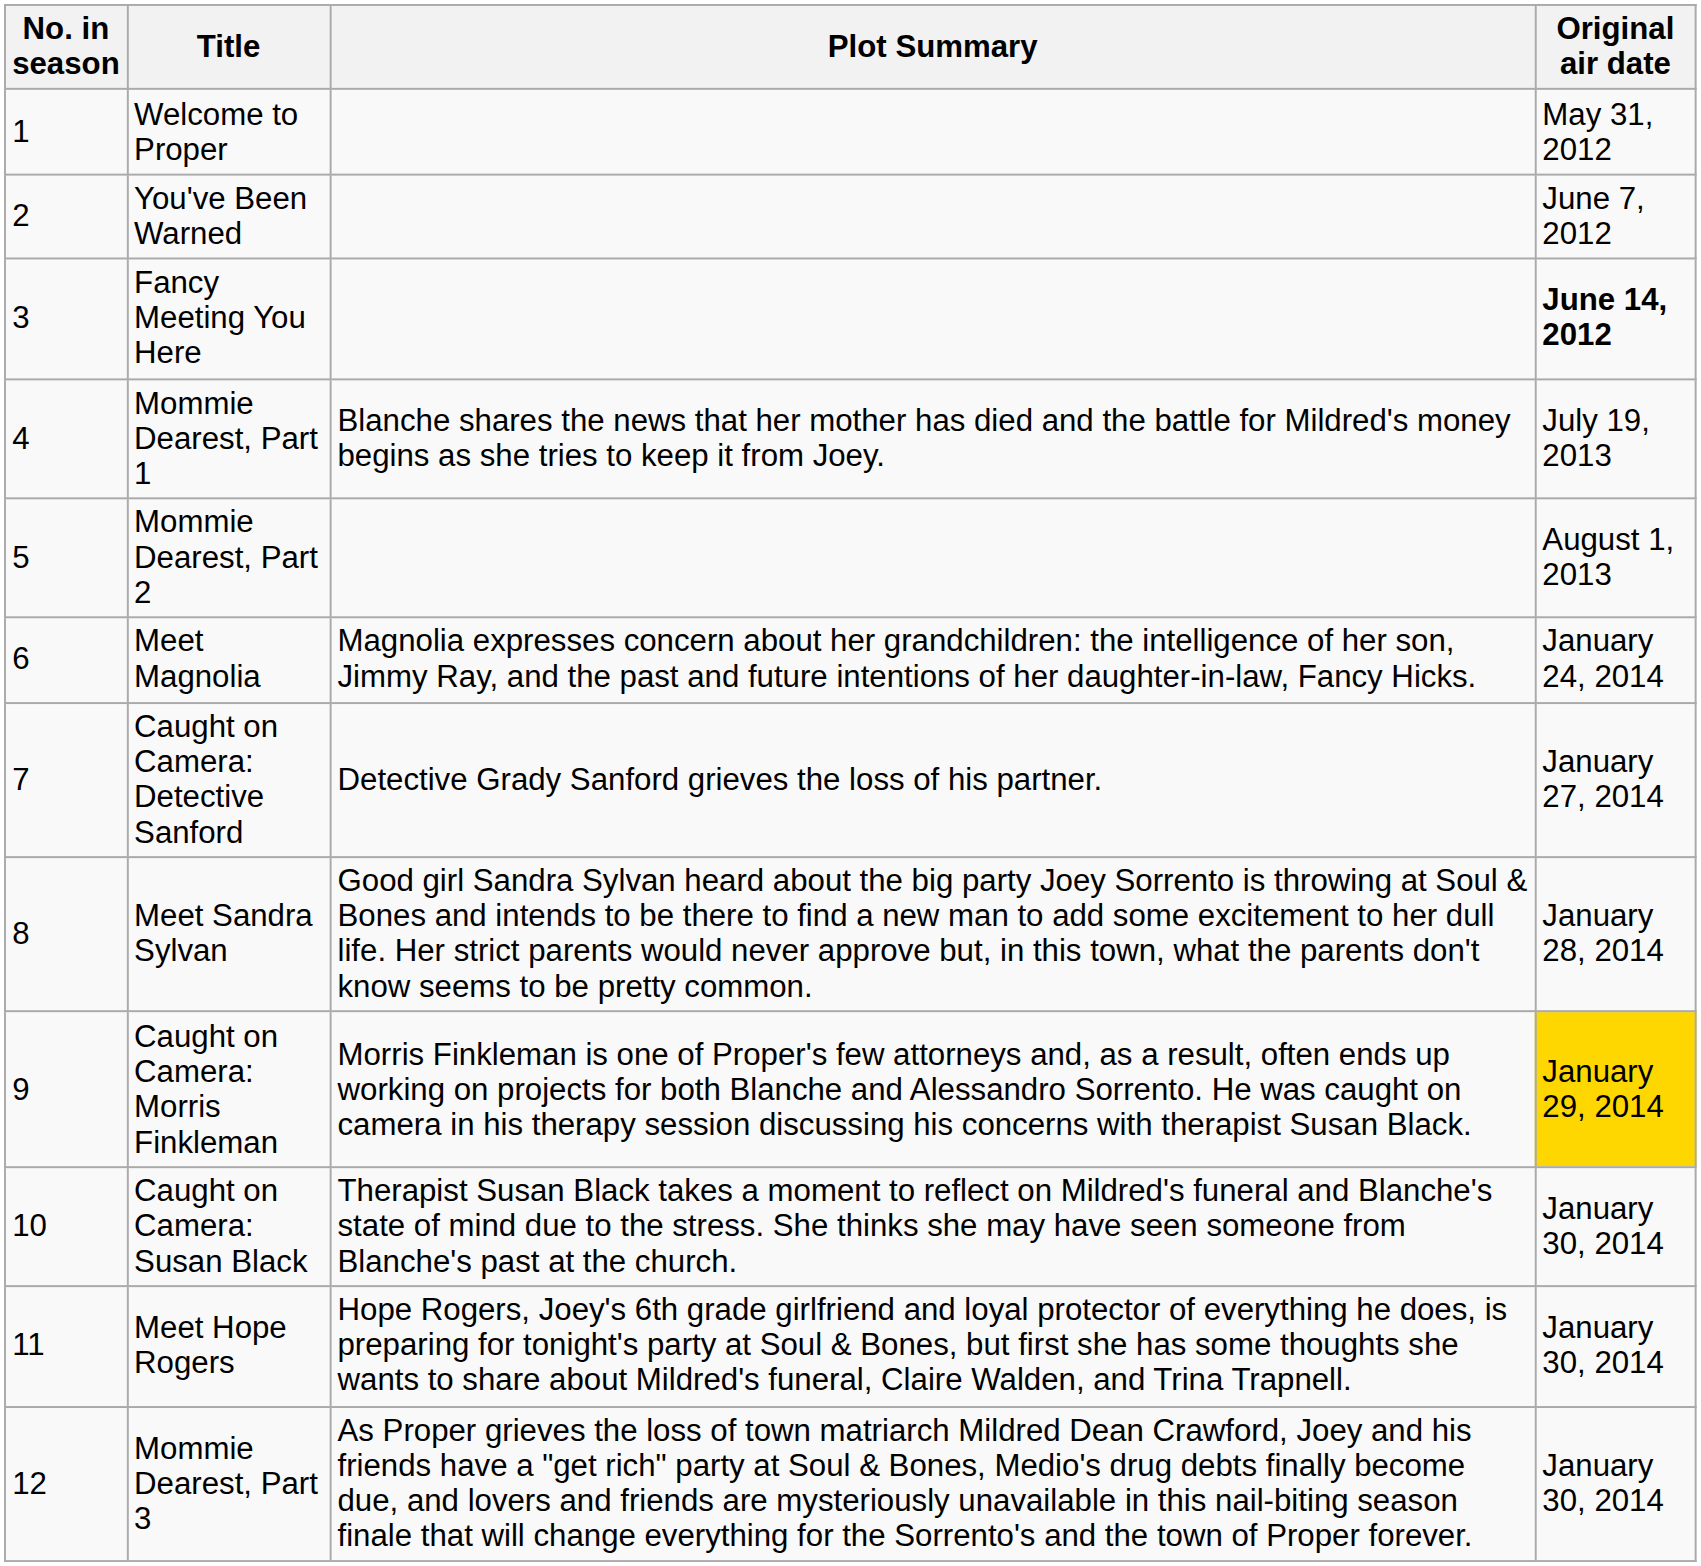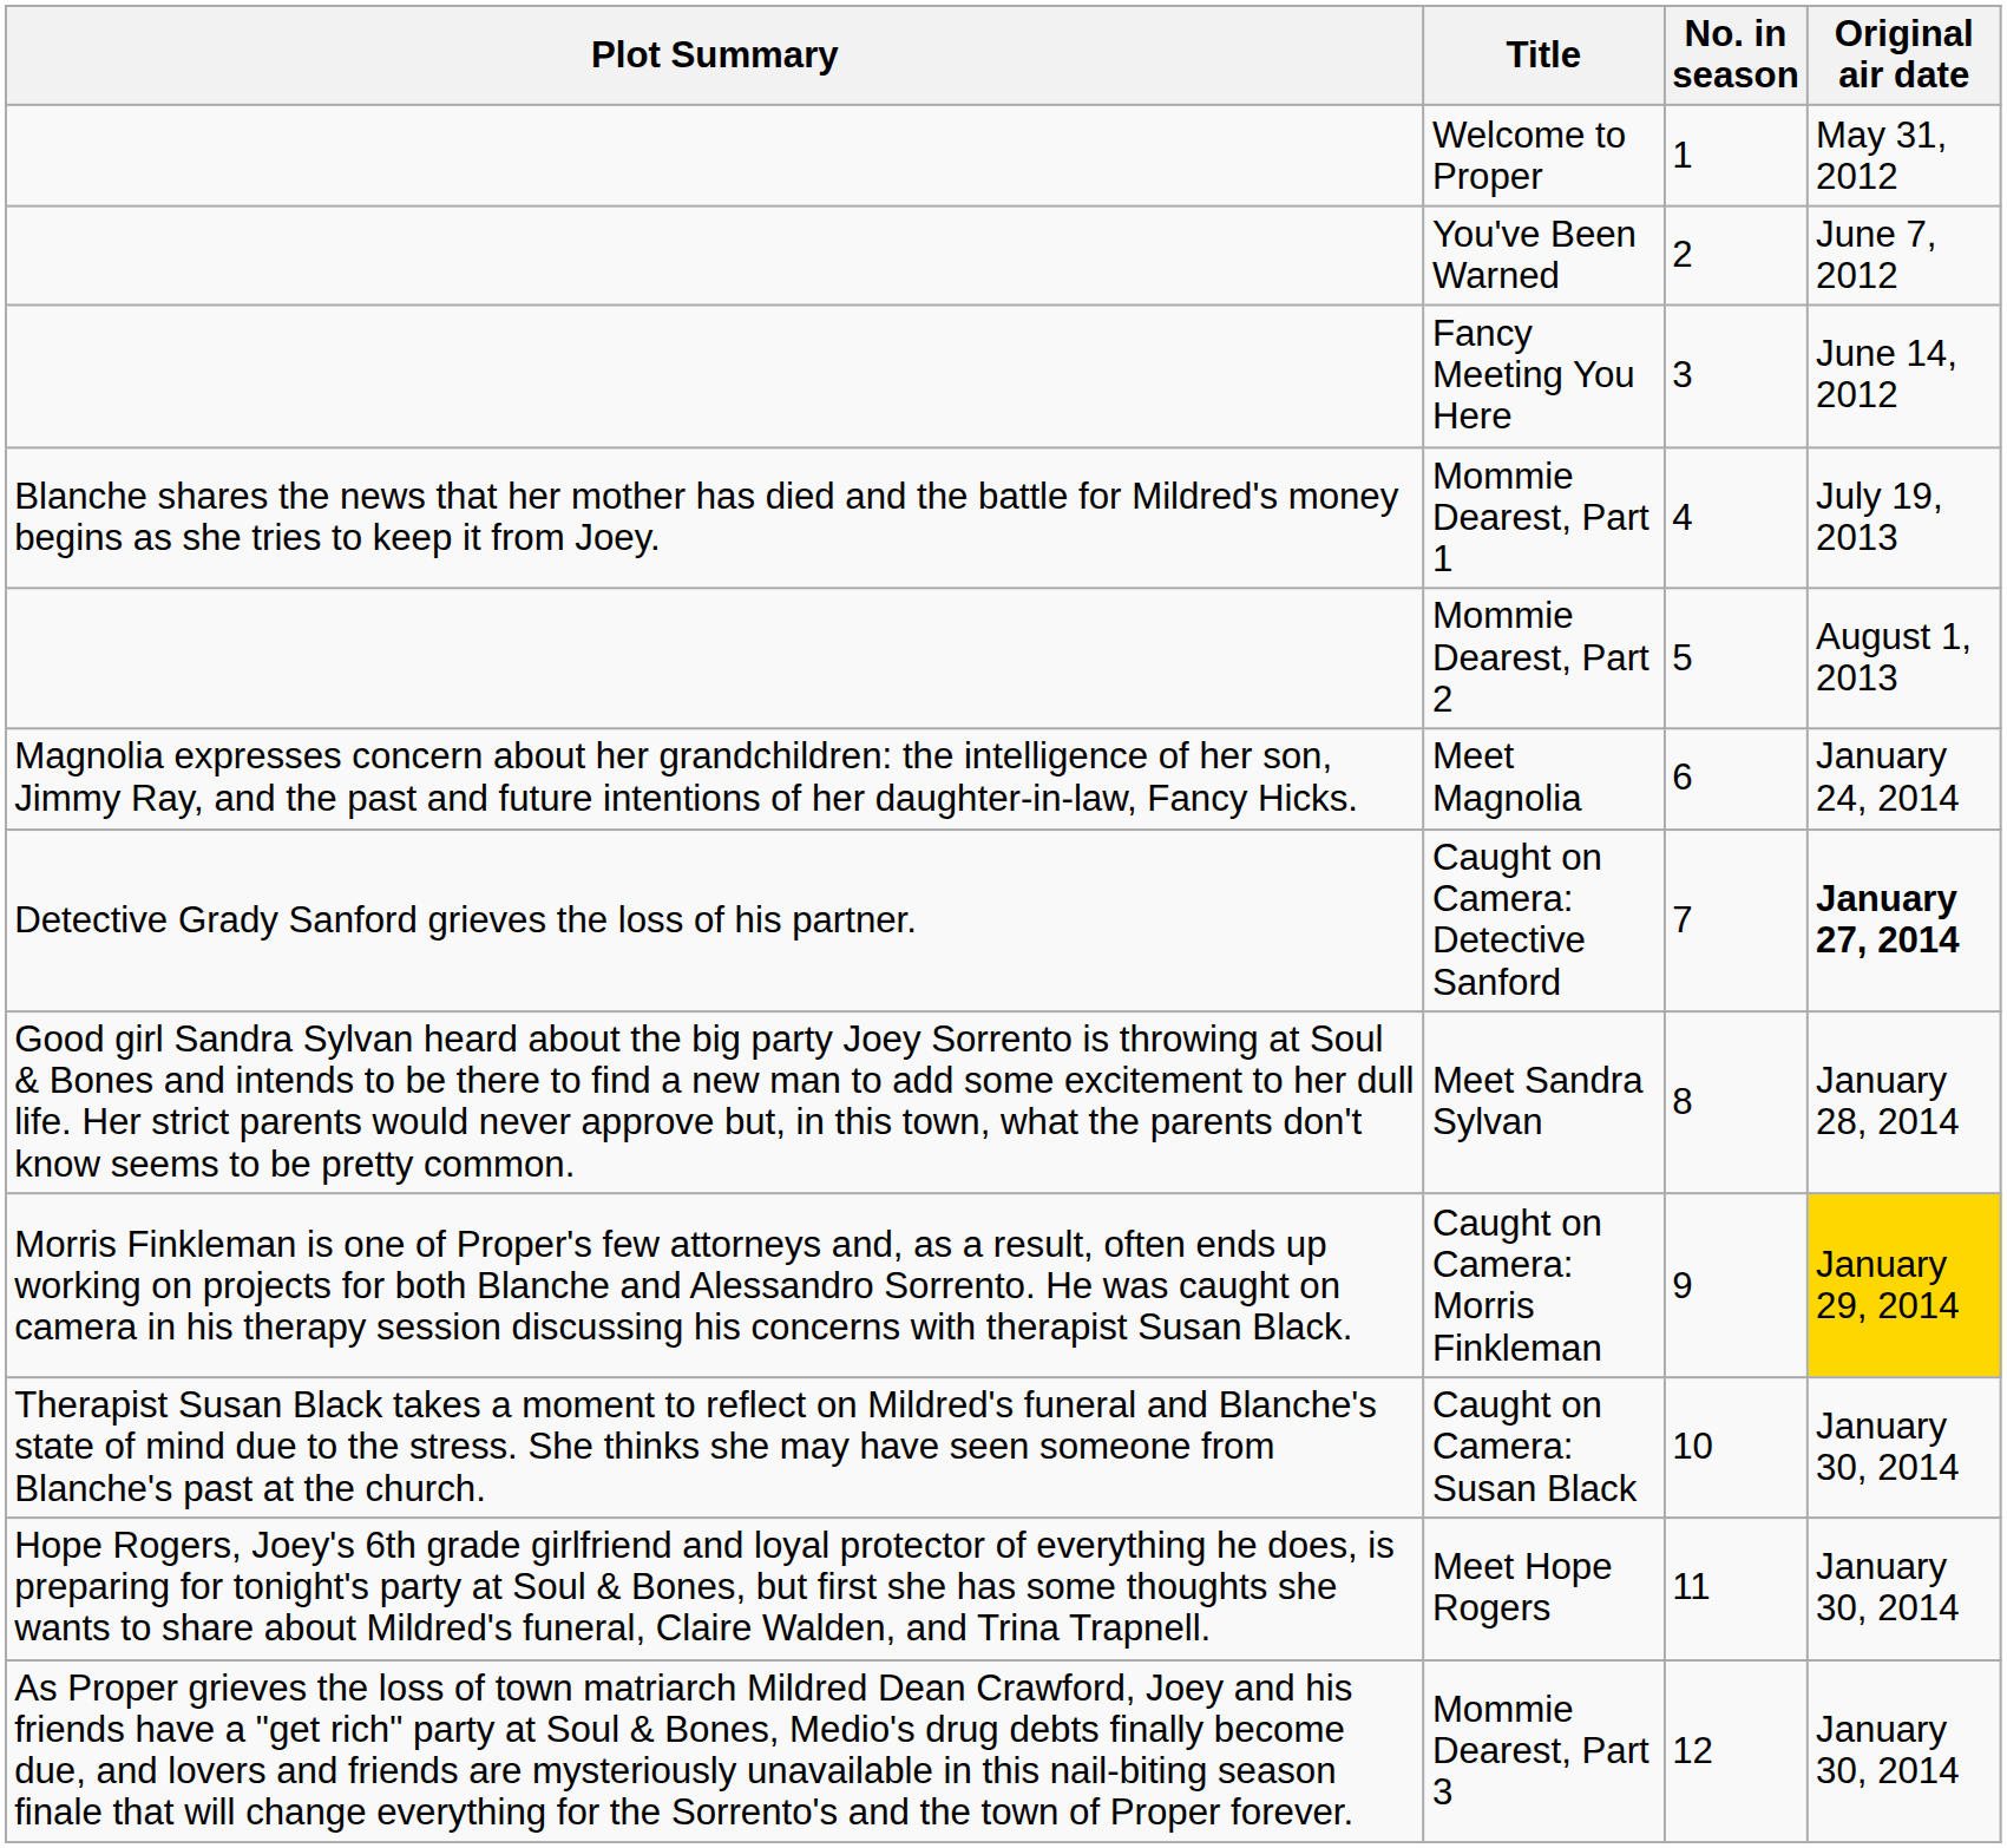columns swapped: No. in season <-> Plot Summary
Fancy Meeting You Here | Original air date: bold -> normal
Caught on Camera: Detective Sanford | Original air date: normal -> bold
